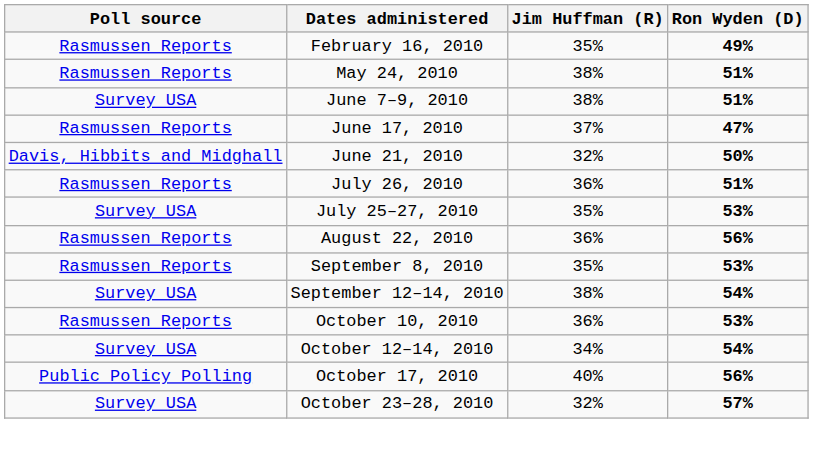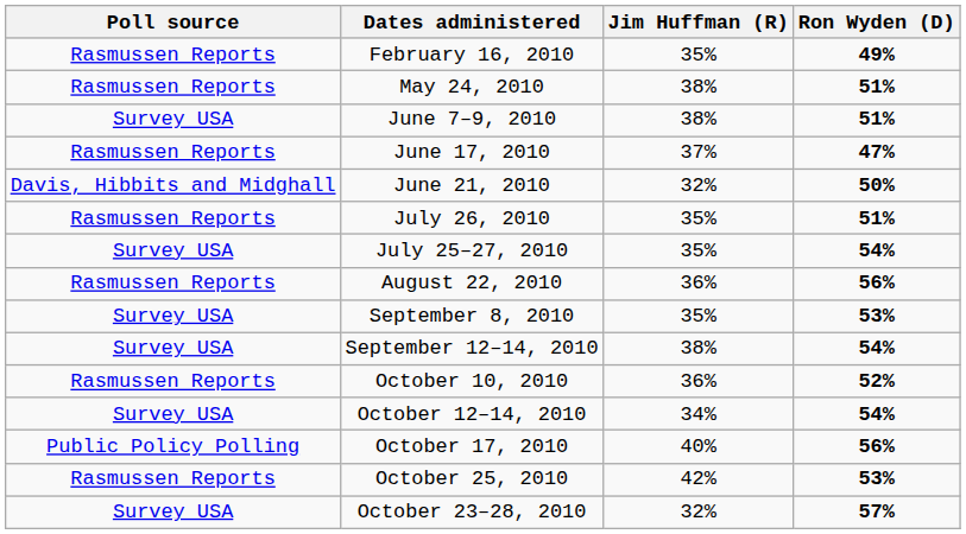July 26, 2010 | Jim Huffman (R): 36% -> 35%
July 25–27, 2010 | Ron Wyden (D): 53% -> 54%
September 8, 2010 | Poll source: Rasmussen Reports -> Survey USA
October 10, 2010 | Ron Wyden (D): 53% -> 52%
+ row: Rasmussen Reports | October 25, 2010 | 42% | 53%
